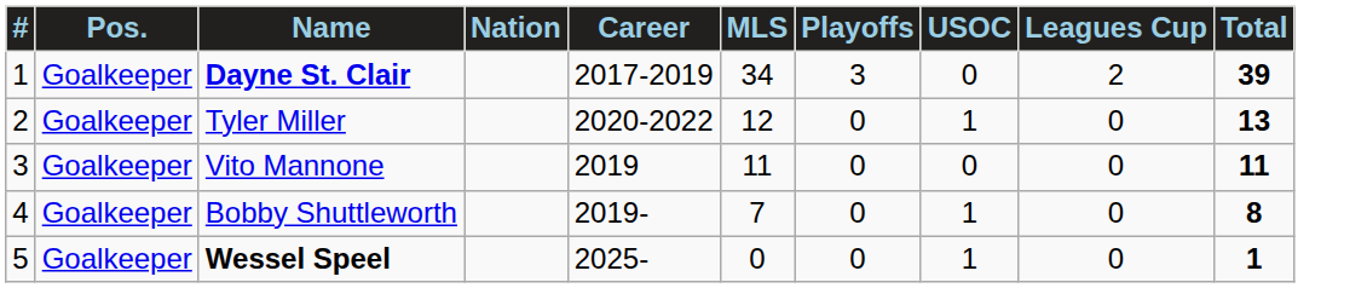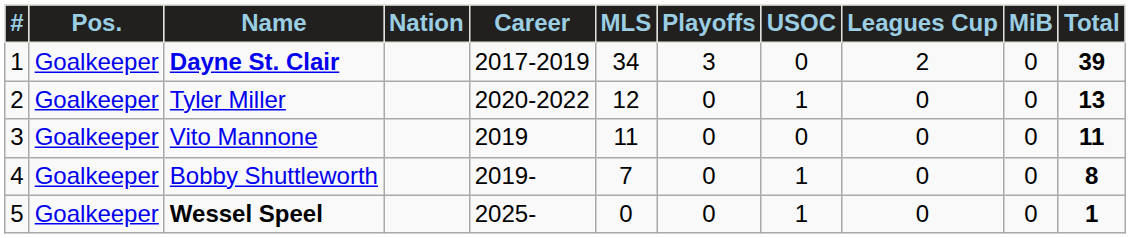+ column: MiB | 0 | 0 | 0 | 0 | 0
